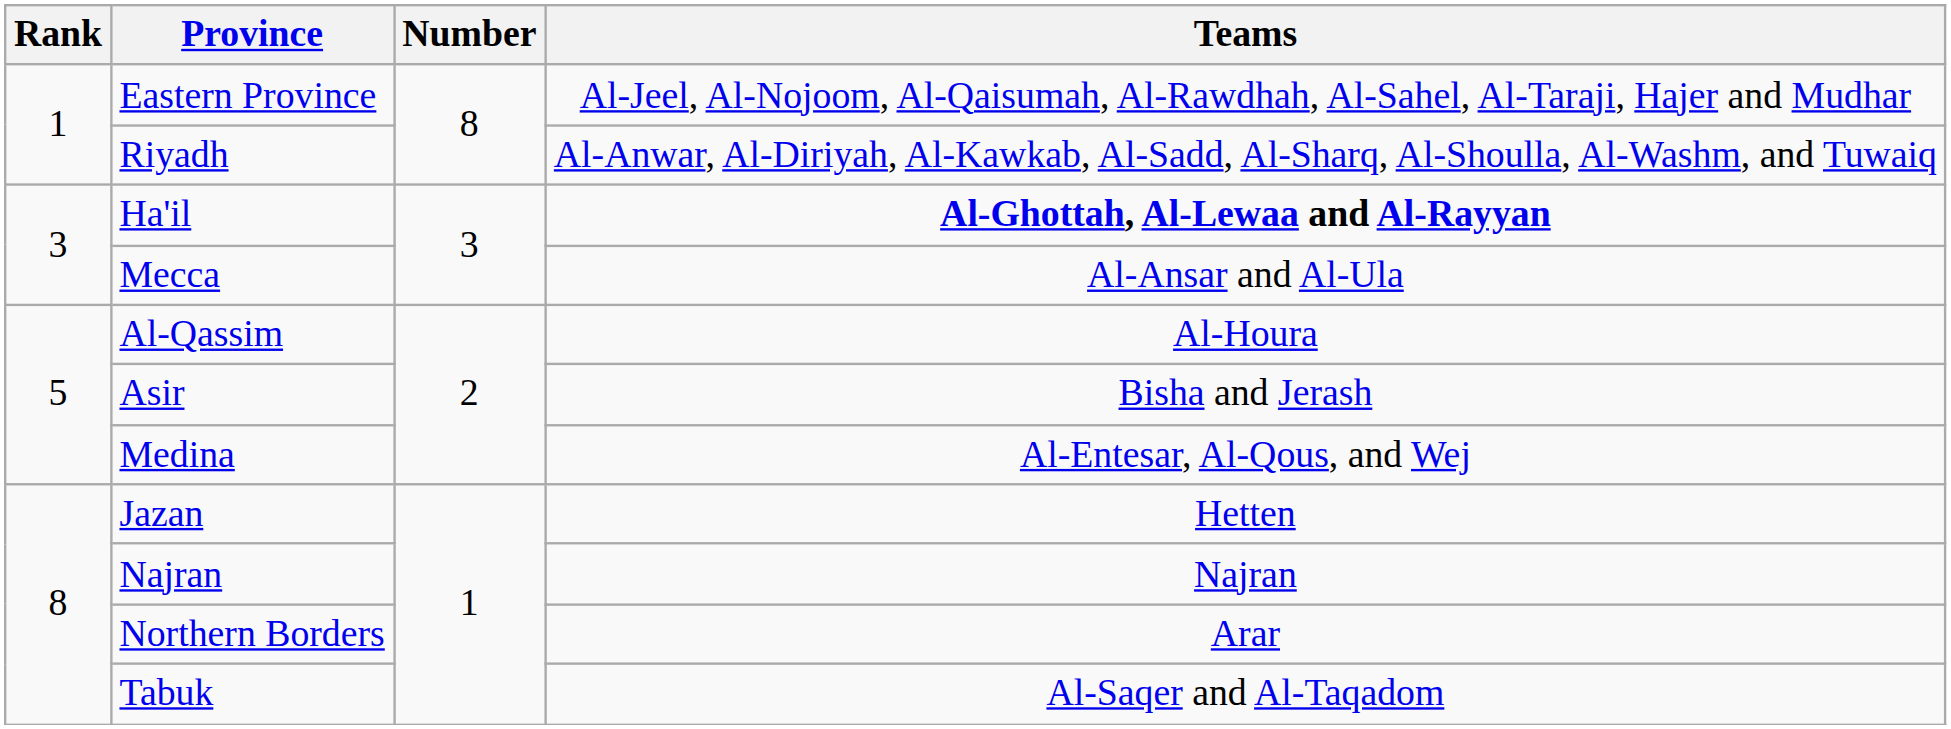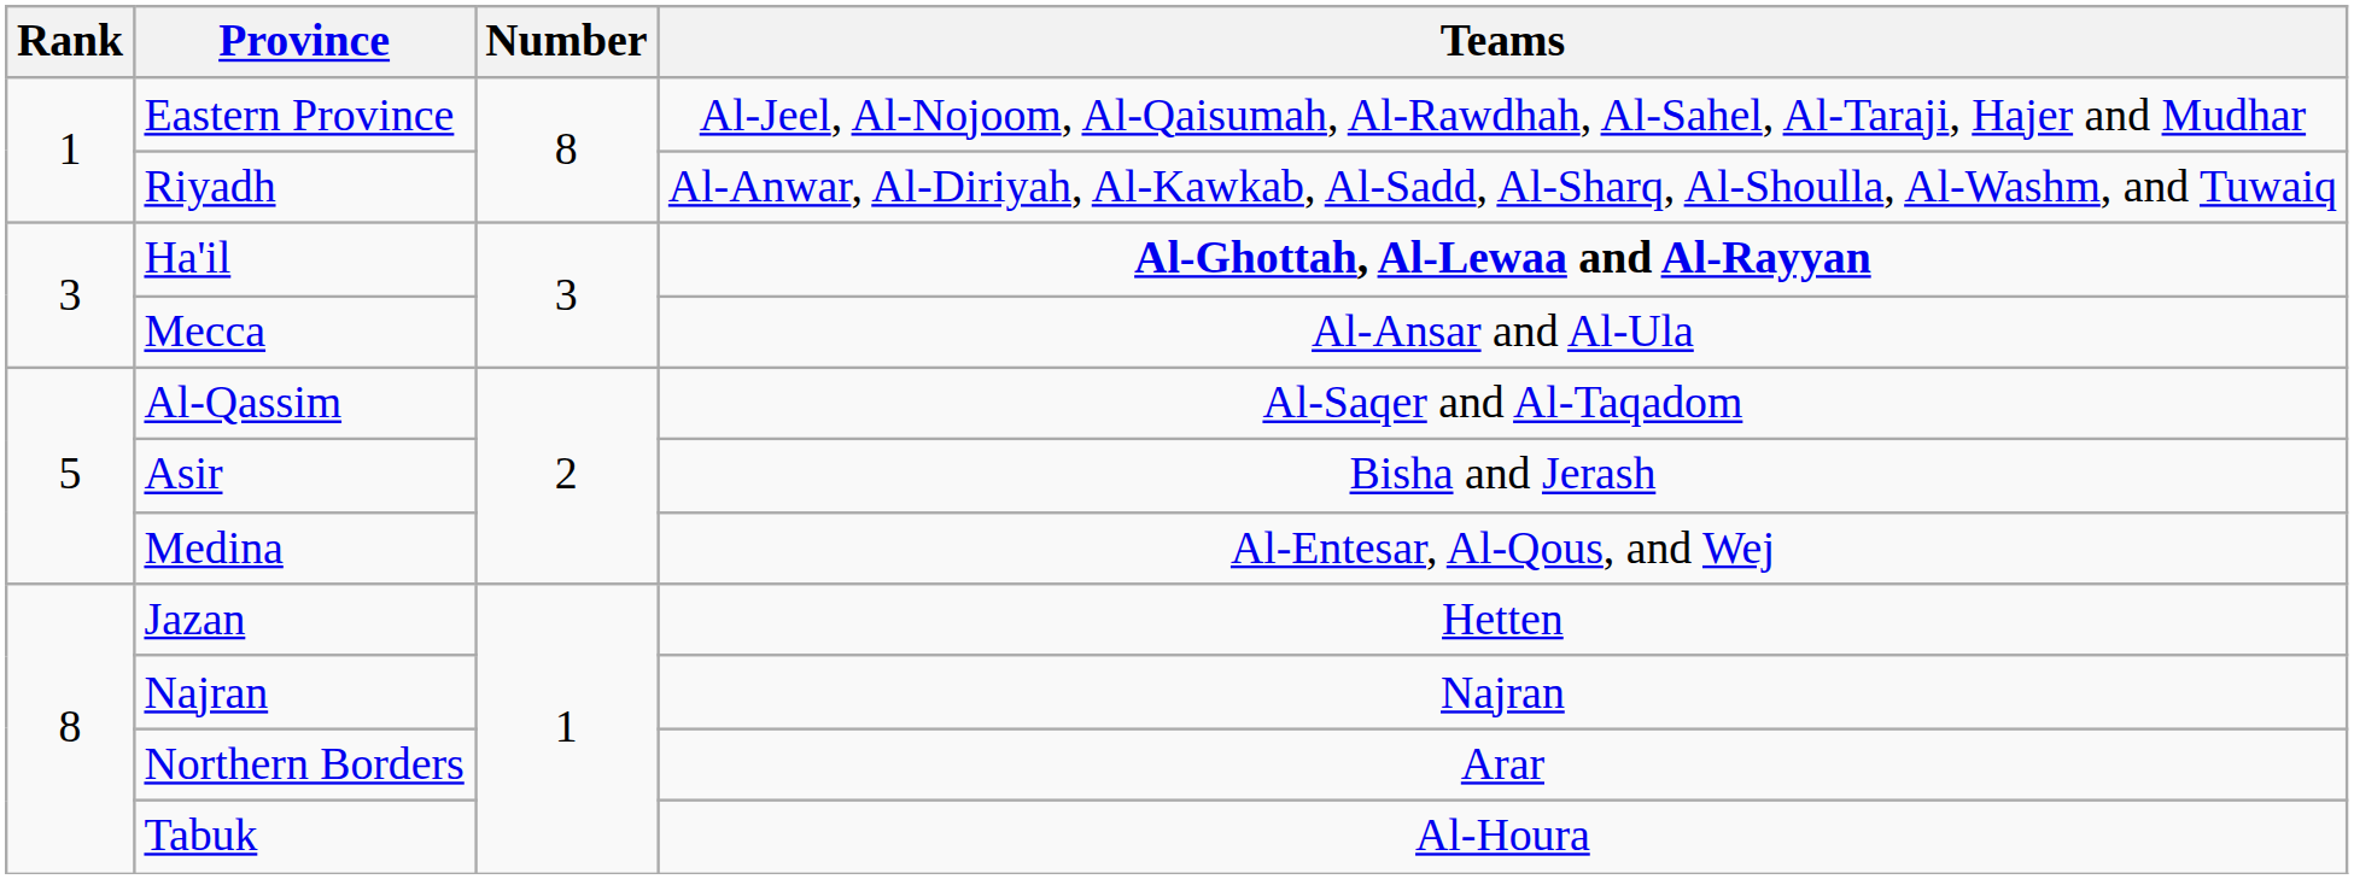Al-Qassim | Teams: Al-Houra -> Al-Saqer and Al-Taqadom
Tabuk | Teams: Al-Saqer and Al-Taqadom -> Al-Houra
